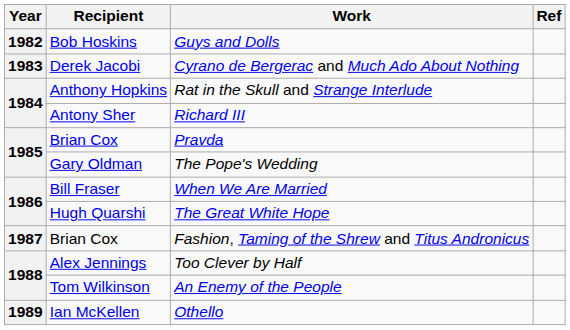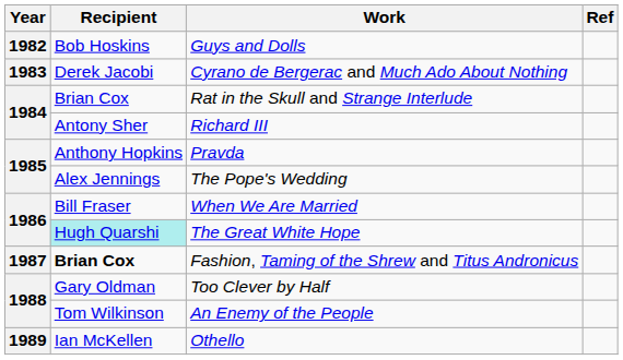Rat in the Skull and Strange Interlude | Recipient: Anthony Hopkins -> Brian Cox
Pravda | Recipient: Brian Cox -> Anthony Hopkins
The Pope's Wedding | Recipient: Gary Oldman -> Alex Jennings
The Great White Hope | Recipient: no background -> paleturquoise background
Fashion, Taming of the Shrew and Titus Andronicus | Recipient: normal -> bold
Too Clever by Half | Recipient: Alex Jennings -> Gary Oldman
